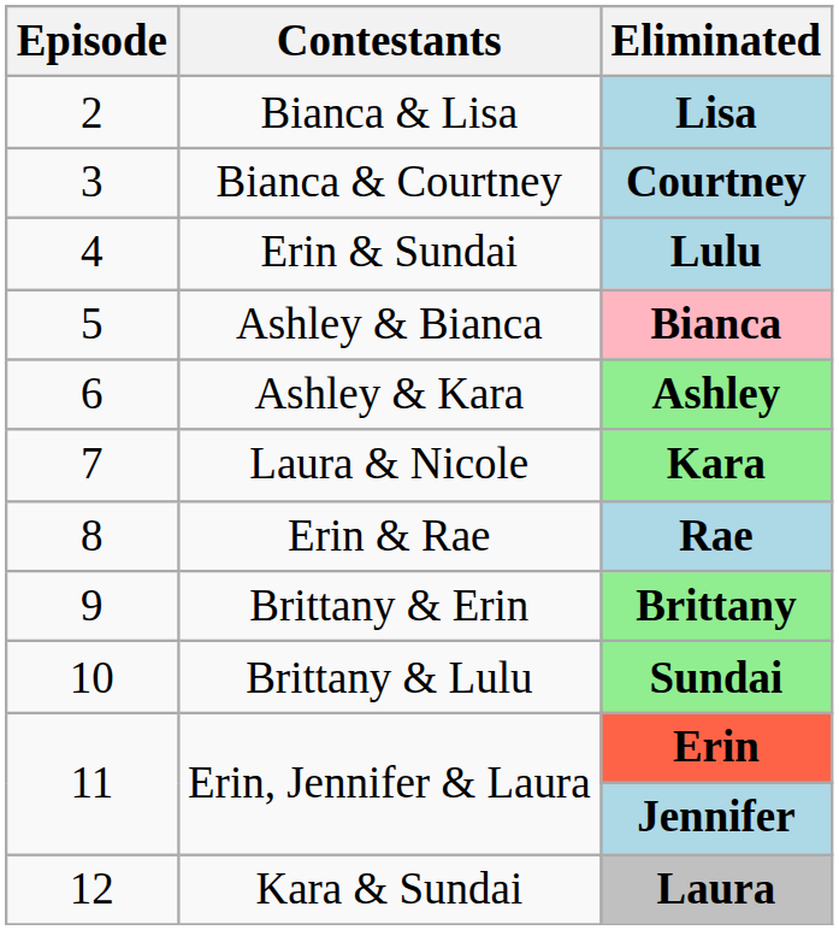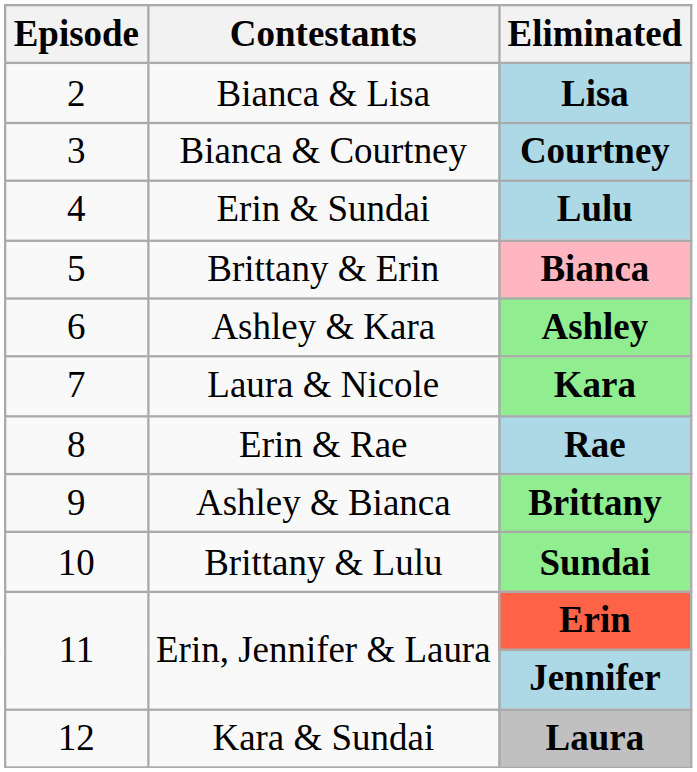Bianca | Contestants: Ashley & Bianca -> Brittany & Erin
Brittany | Contestants: Brittany & Erin -> Ashley & Bianca
